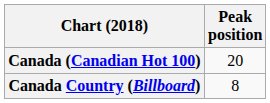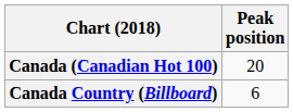Canada Country (Billboard) | Peak position: 8 -> 6
